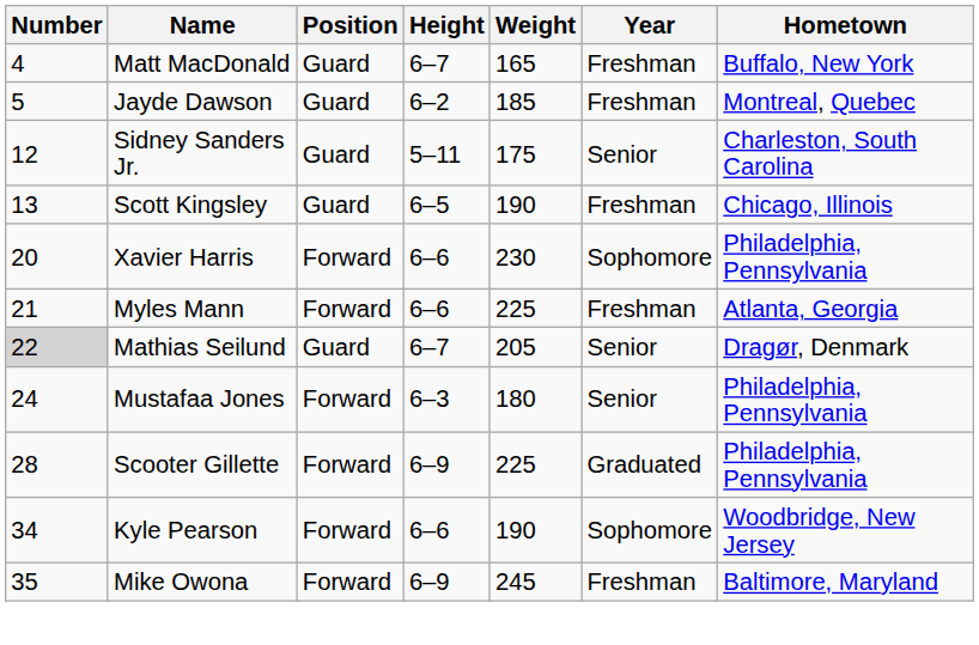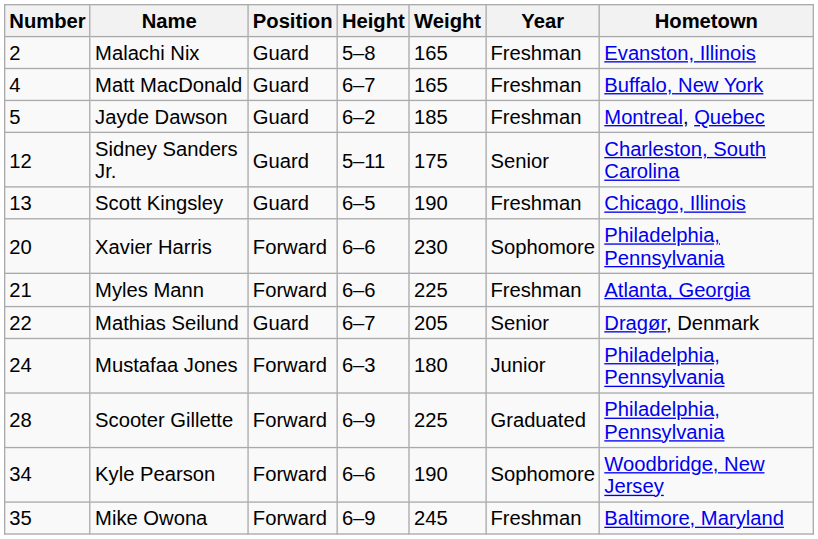+ row: 2 | Malachi Nix | Guard | 5–8 | 165 | Freshman | Evanston, Illinois
Mathias Seilund | Number: lightgrey background -> no background
Mustafaa Jones | Year: Senior -> Junior
